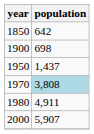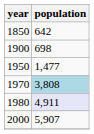1950 | population: 1,437 -> 1,477
1980 | population: no background -> lavender background
